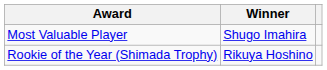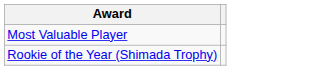- column: Winner | Shugo Imahira | Rikuya Hoshino
